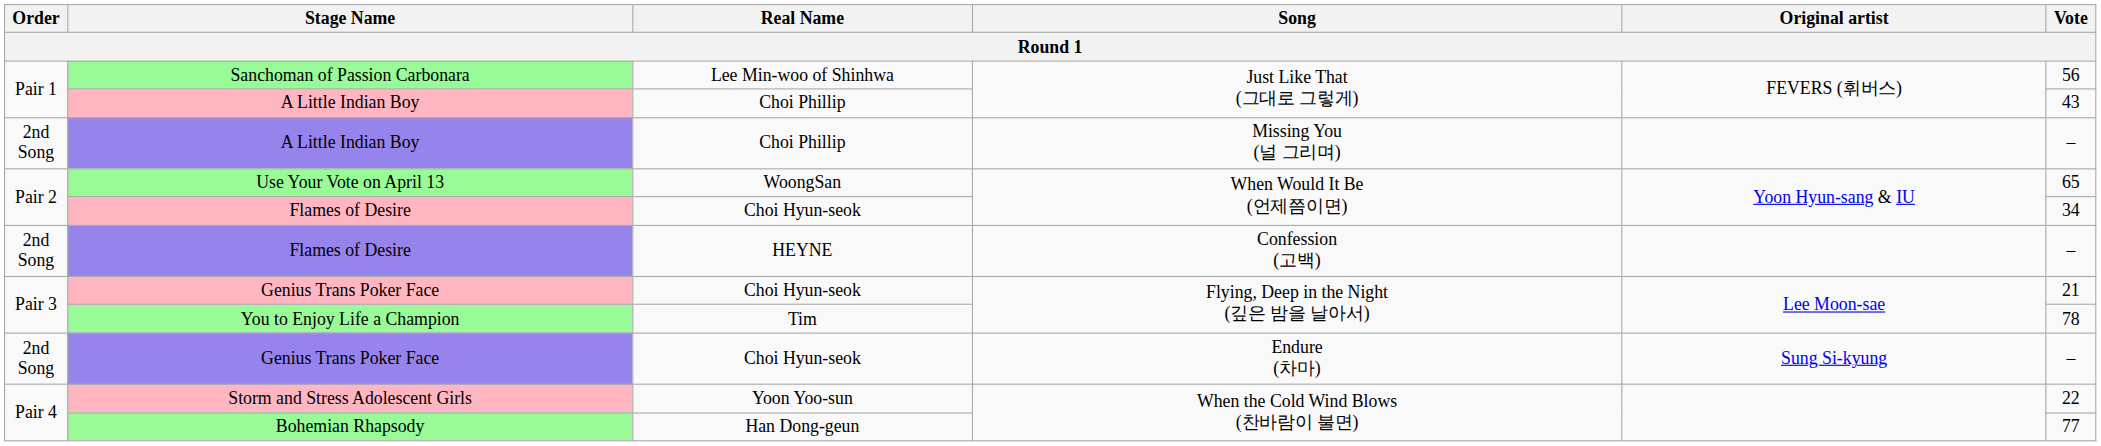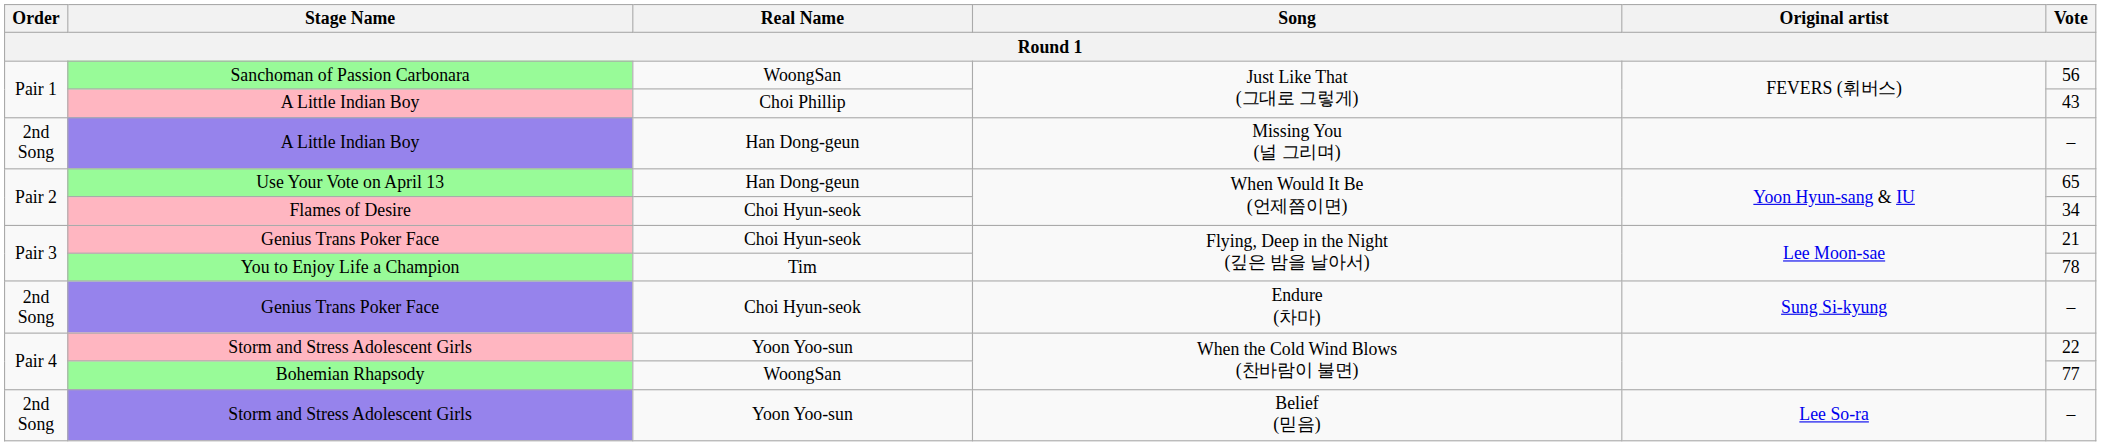Sanchoman of Passion Carbonara | Real Name: Lee Min-woo of Shinhwa -> WoongSan
A Little Indian Boy / Missing You (널 그리며) | Real Name: Choi Phillip -> Han Dong-geun
Use Your Vote on April 13 | Real Name: WoongSan -> Han Dong-geun
- row: 2nd Song | Flames of Desire | HEYNE | Confession (고백) | –
Bohemian Rhapsody | Real Name: Han Dong-geun -> WoongSan
+ row: 2nd Song | Storm and Stress Adolescent Girls | Yoon Yoo-sun | Belief (믿음) | Lee So-ra | –
